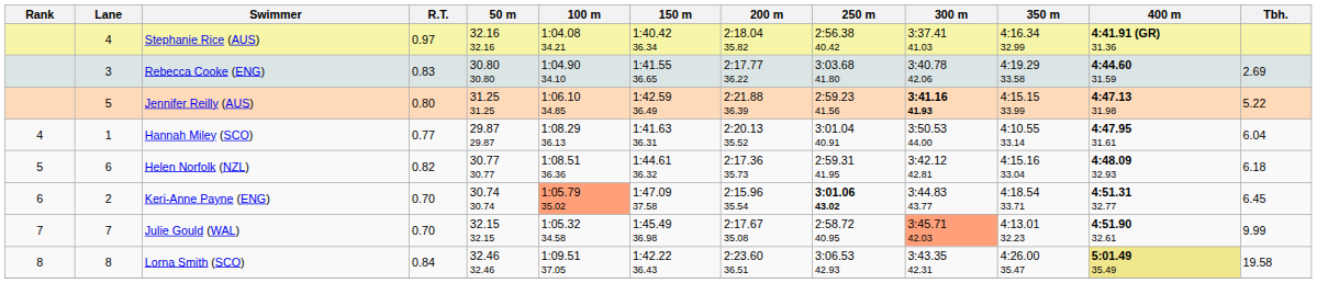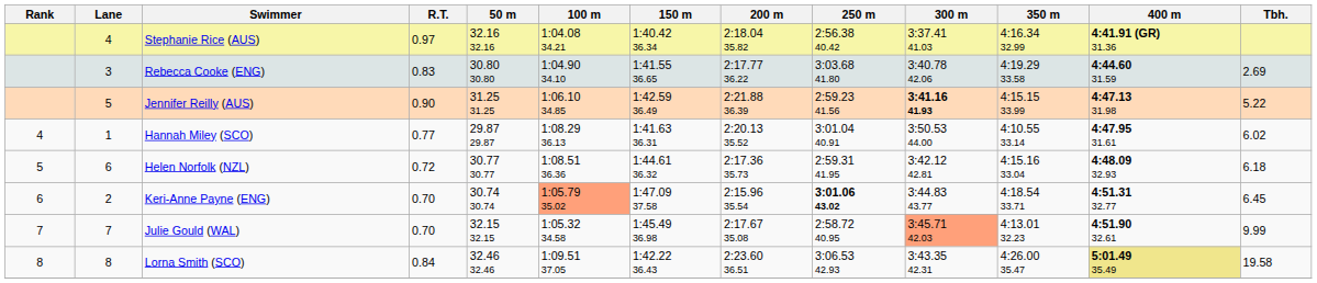Jennifer Reilly (AUS) | R.T.: 0.80 -> 0.90
Hannah Miley (SCO) | Tbh.: 6.04 -> 6.02
Helen Norfolk (NZL) | R.T.: 0.82 -> 0.72
